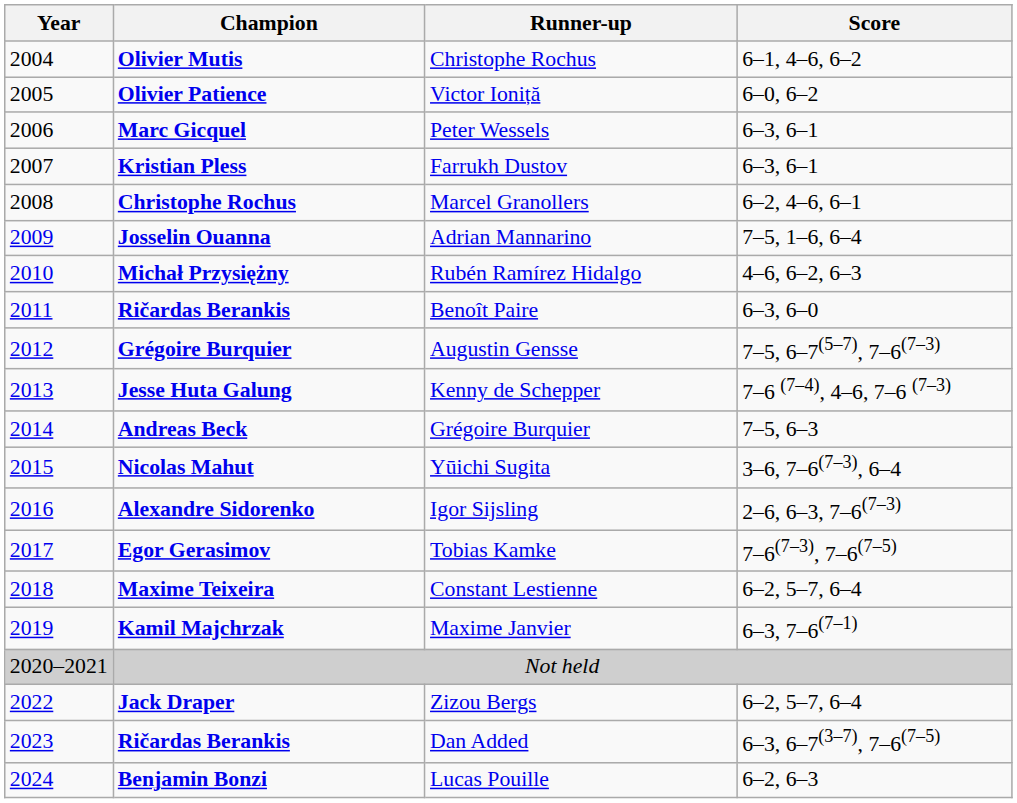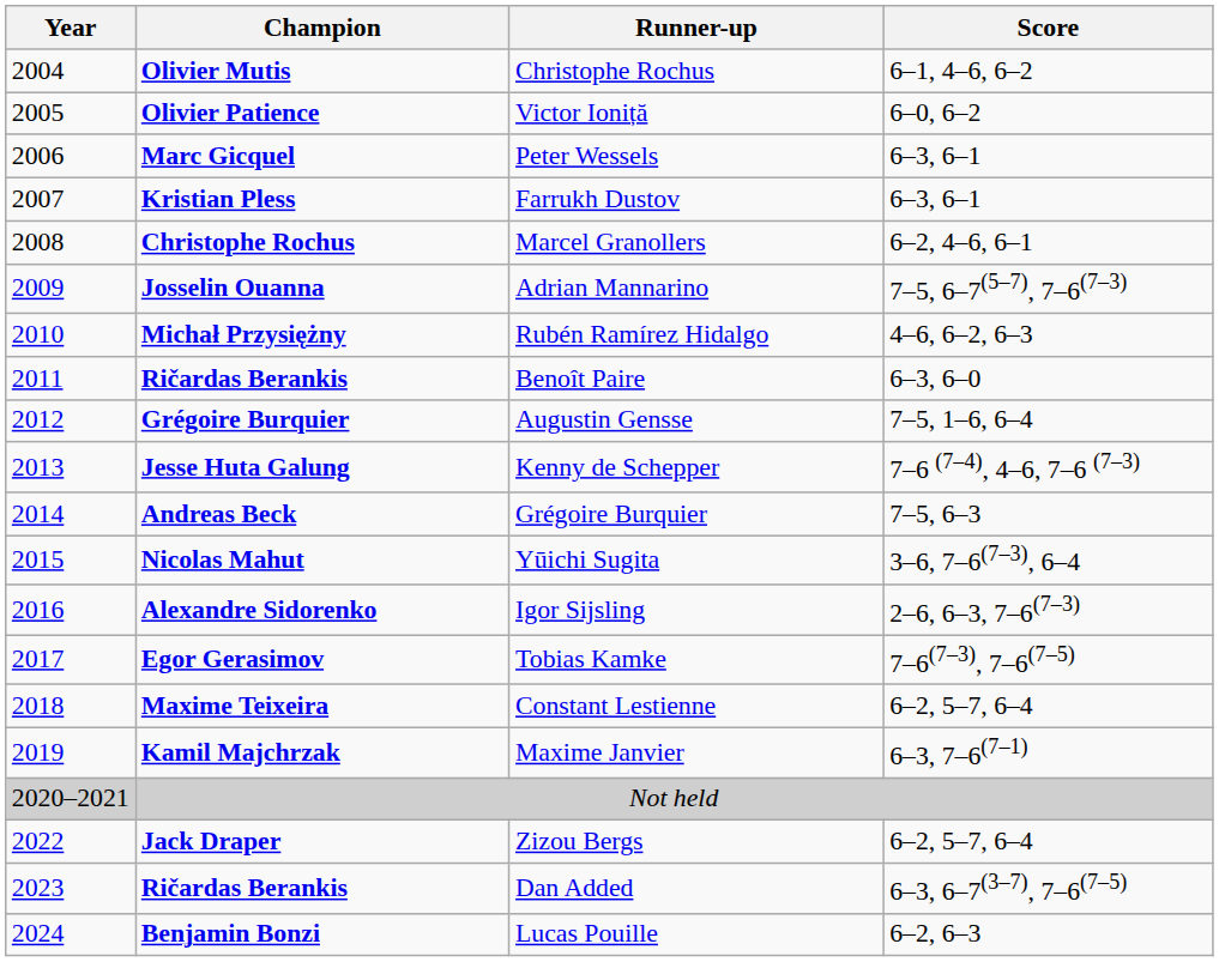Adrian Mannarino | Score: 7–5, 1–6, 6–4 -> 7–5, 6–7(5–7), 7–6(7–3)
Augustin Gensse | Score: 7–5, 6–7(5–7), 7–6(7–3) -> 7–5, 1–6, 6–4
